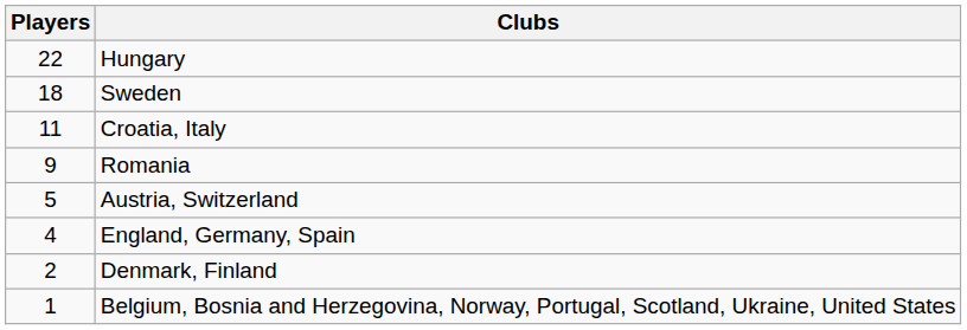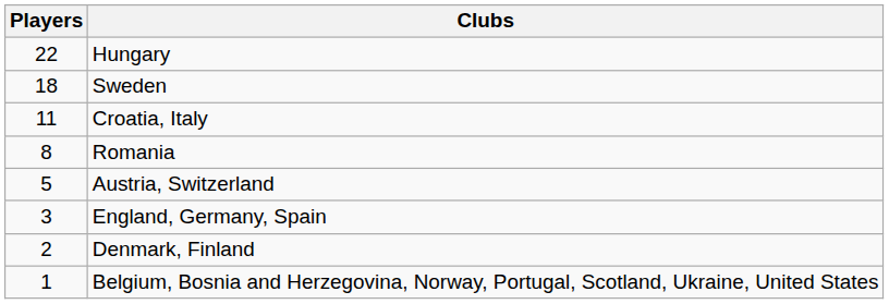Romania | Players: 9 -> 8
England, Germany, Spain | Players: 4 -> 3
